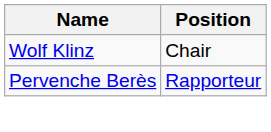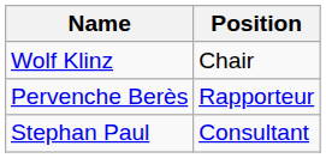+ row: Stephan Paul | Consultant
